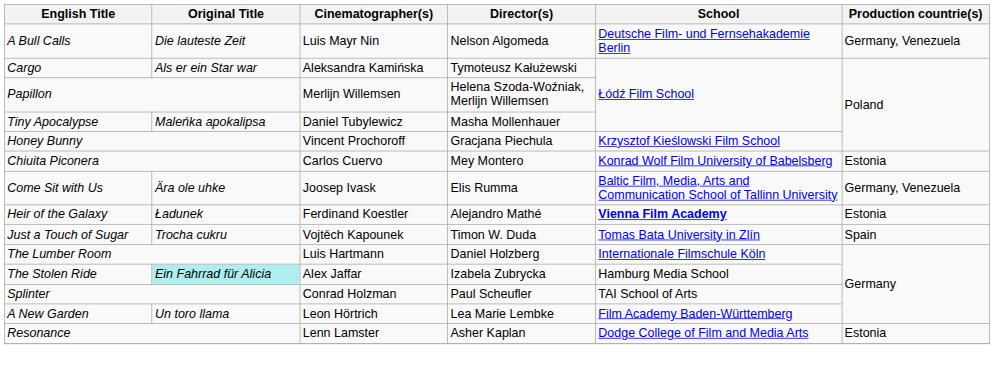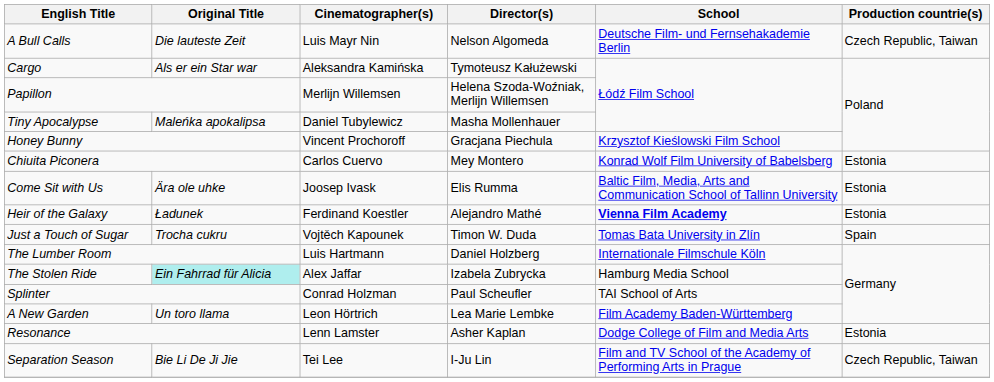A Bull Calls | Production countrie(s): Germany, Venezuela -> Czech Republic, Taiwan
Come Sit with Us | Production countrie(s): Germany, Venezuela -> Estonia
+ row: Separation Season | Bie Li De Ji Jie | Tei Lee | I-Ju Lin | Film and TV School of the Academy of Performing Arts in Prague | Czech Republic, Taiwan
